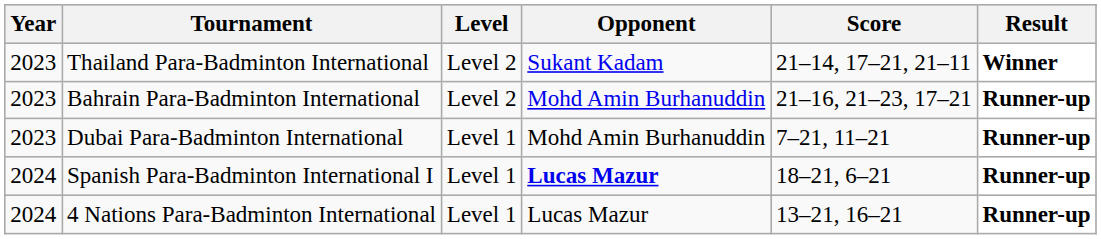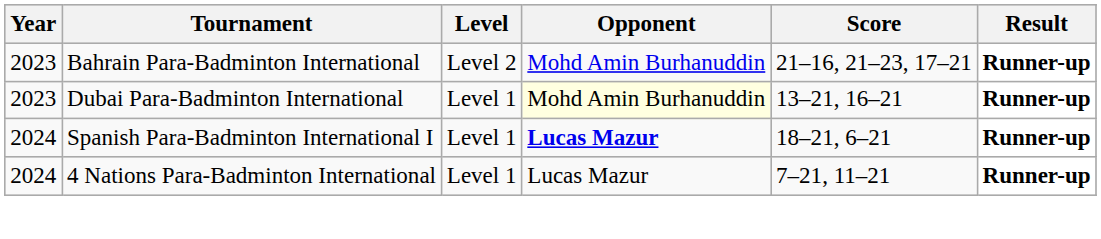- row: 2023 | Thailand Para-Badminton International | Level 2 | Sukant Kadam | 21–14, 17–21, 21–11 | Winner
Dubai Para-Badminton International | Opponent: no background -> lightyellow background
Dubai Para-Badminton International | Score: 7–21, 11–21 -> 13–21, 16–21
4 Nations Para-Badminton International | Score: 13–21, 16–21 -> 7–21, 11–21
